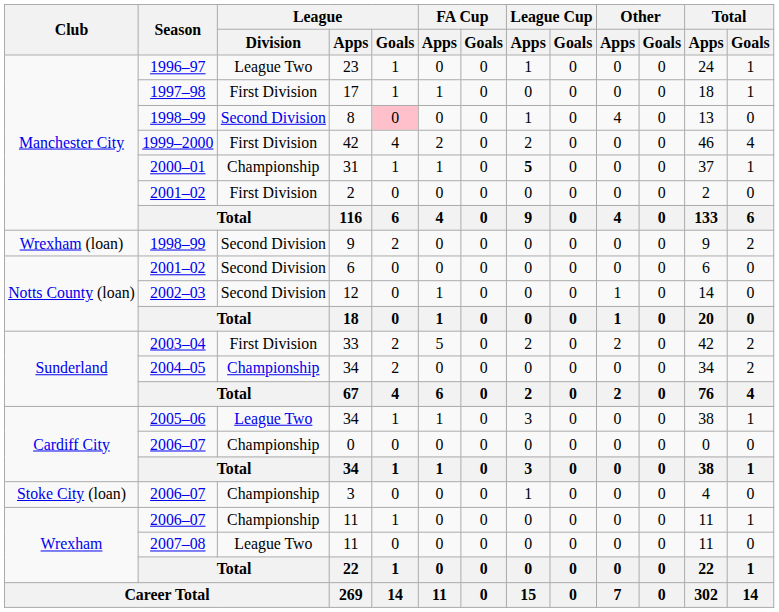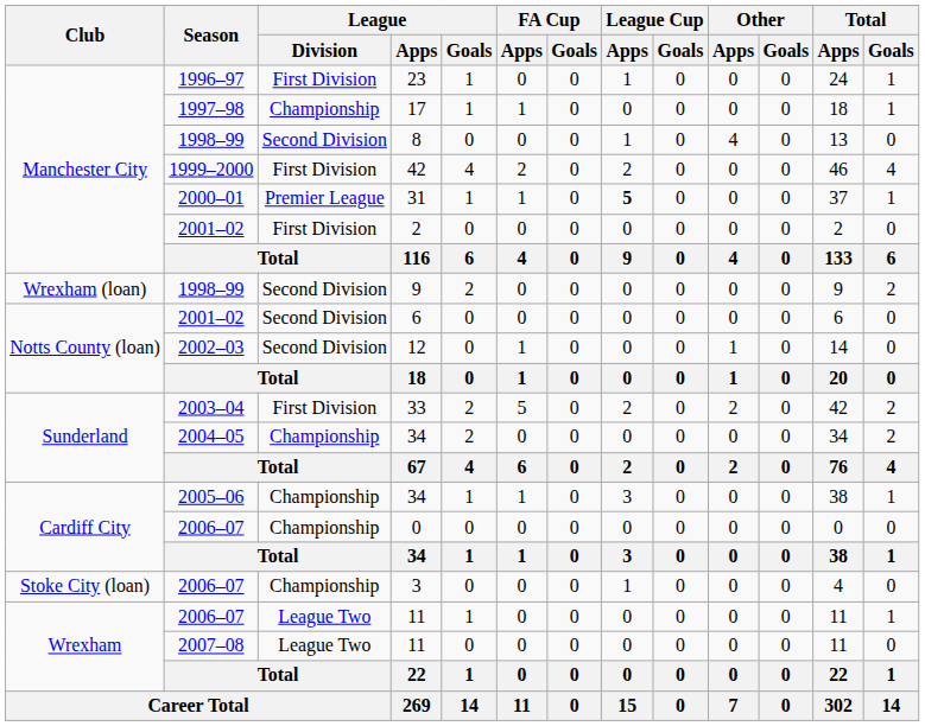23 | League / Division: League Two -> First Division
17 | League / Division: First Division -> Championship
8 | League / Goals: pink background -> no background
31 | League / Division: Championship -> Premier League
2005–06 / 34 | League / Division: League Two -> Championship
2006–07 / 11 | League / Division: Championship -> League Two
